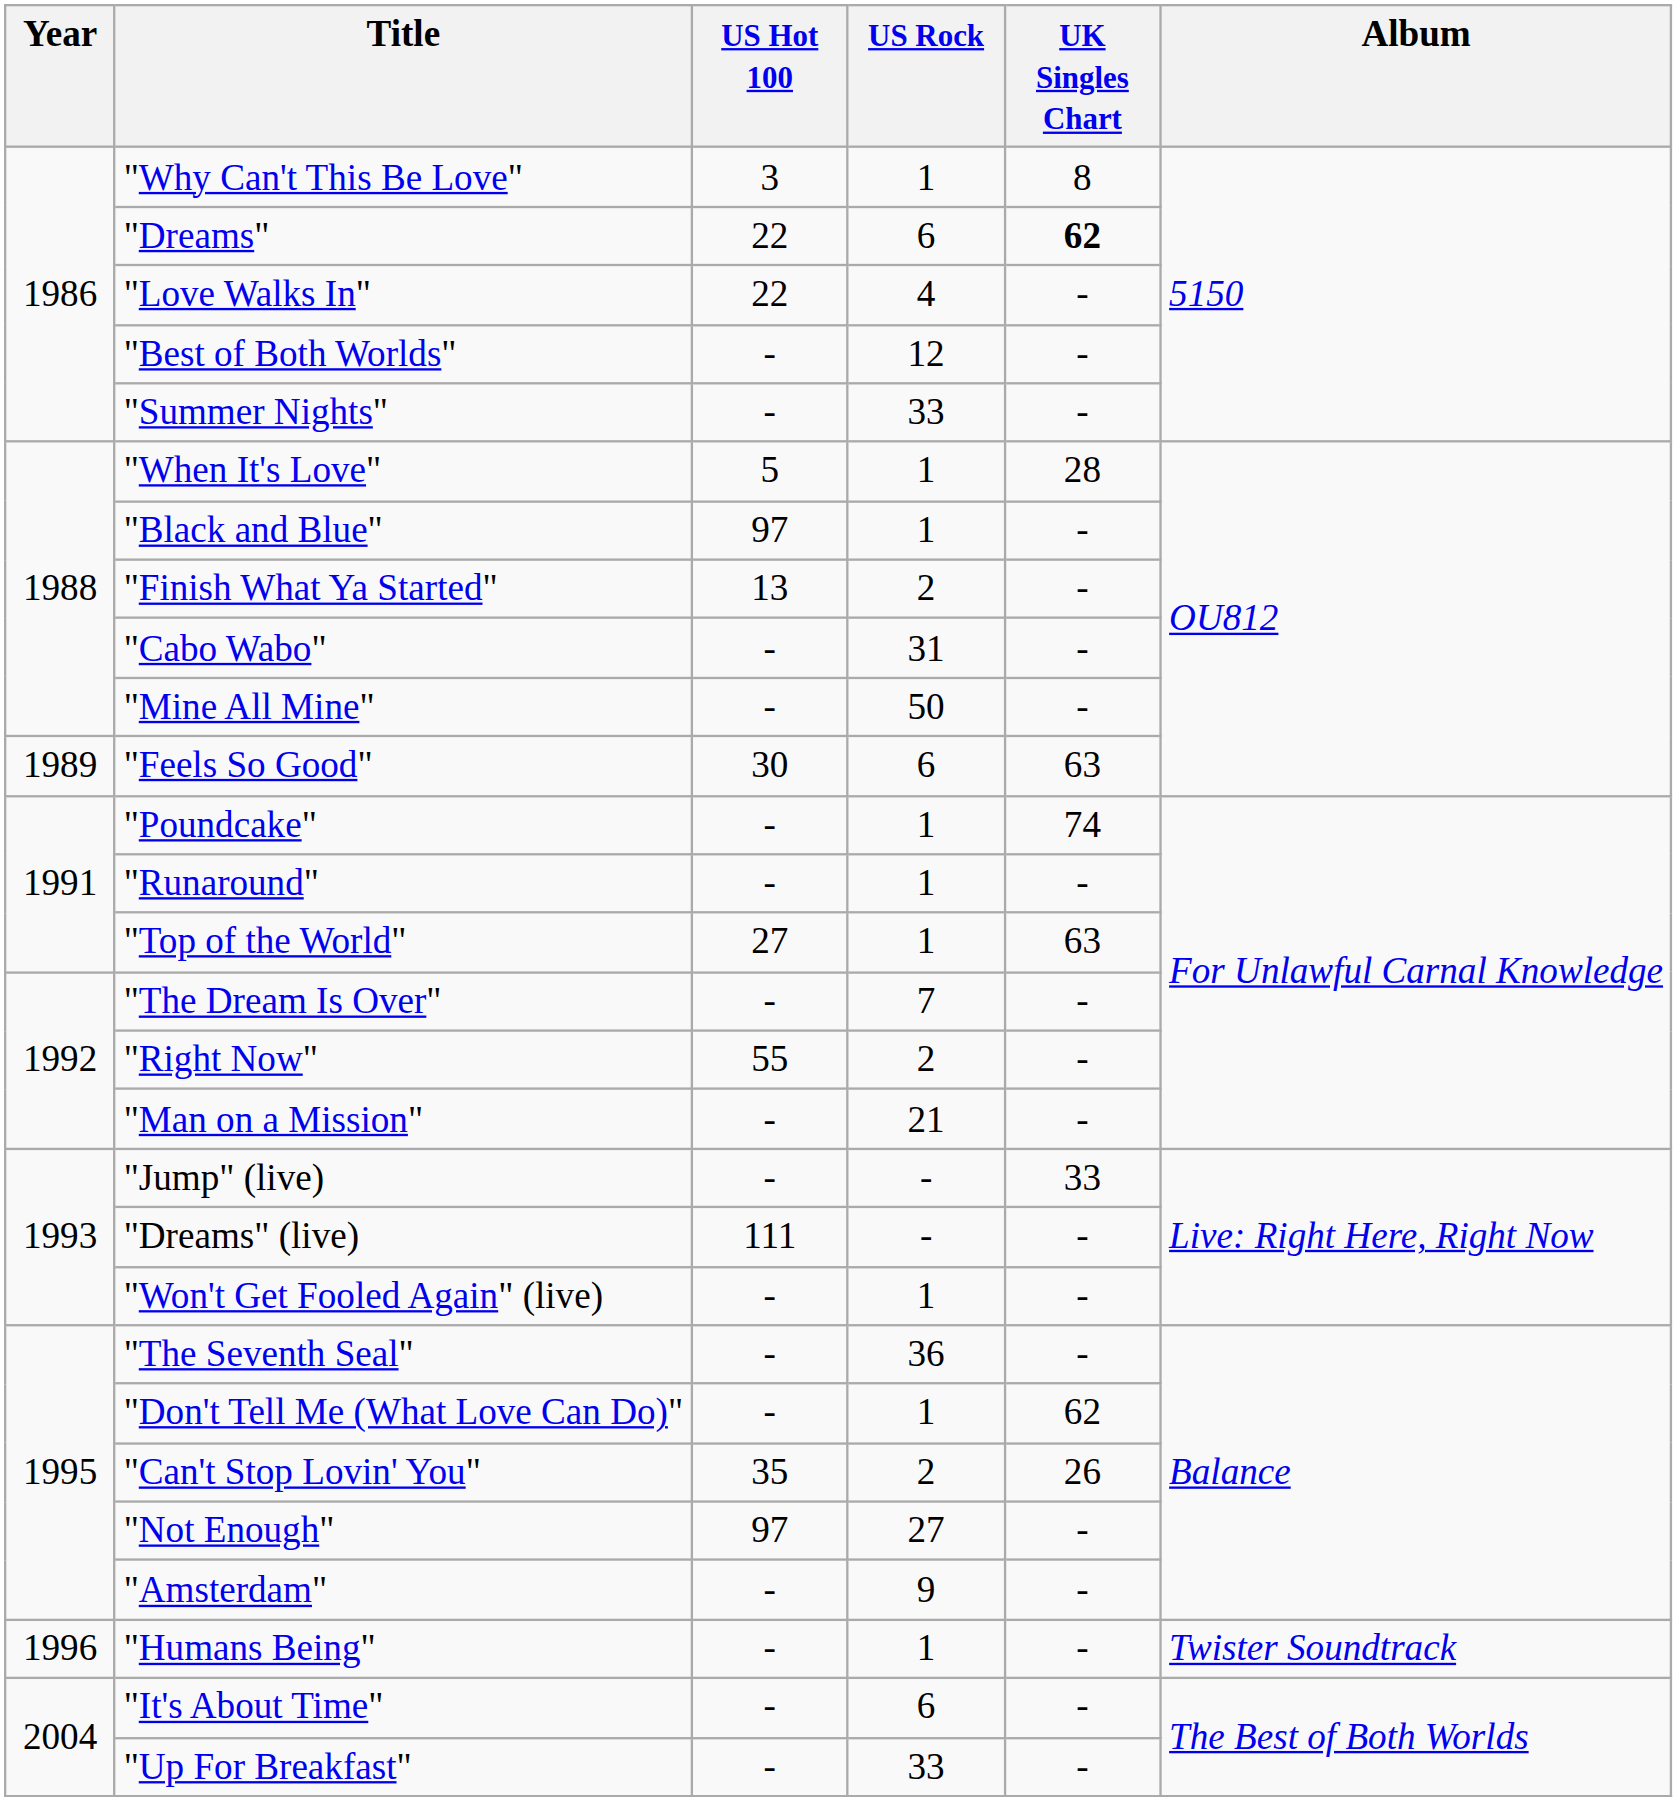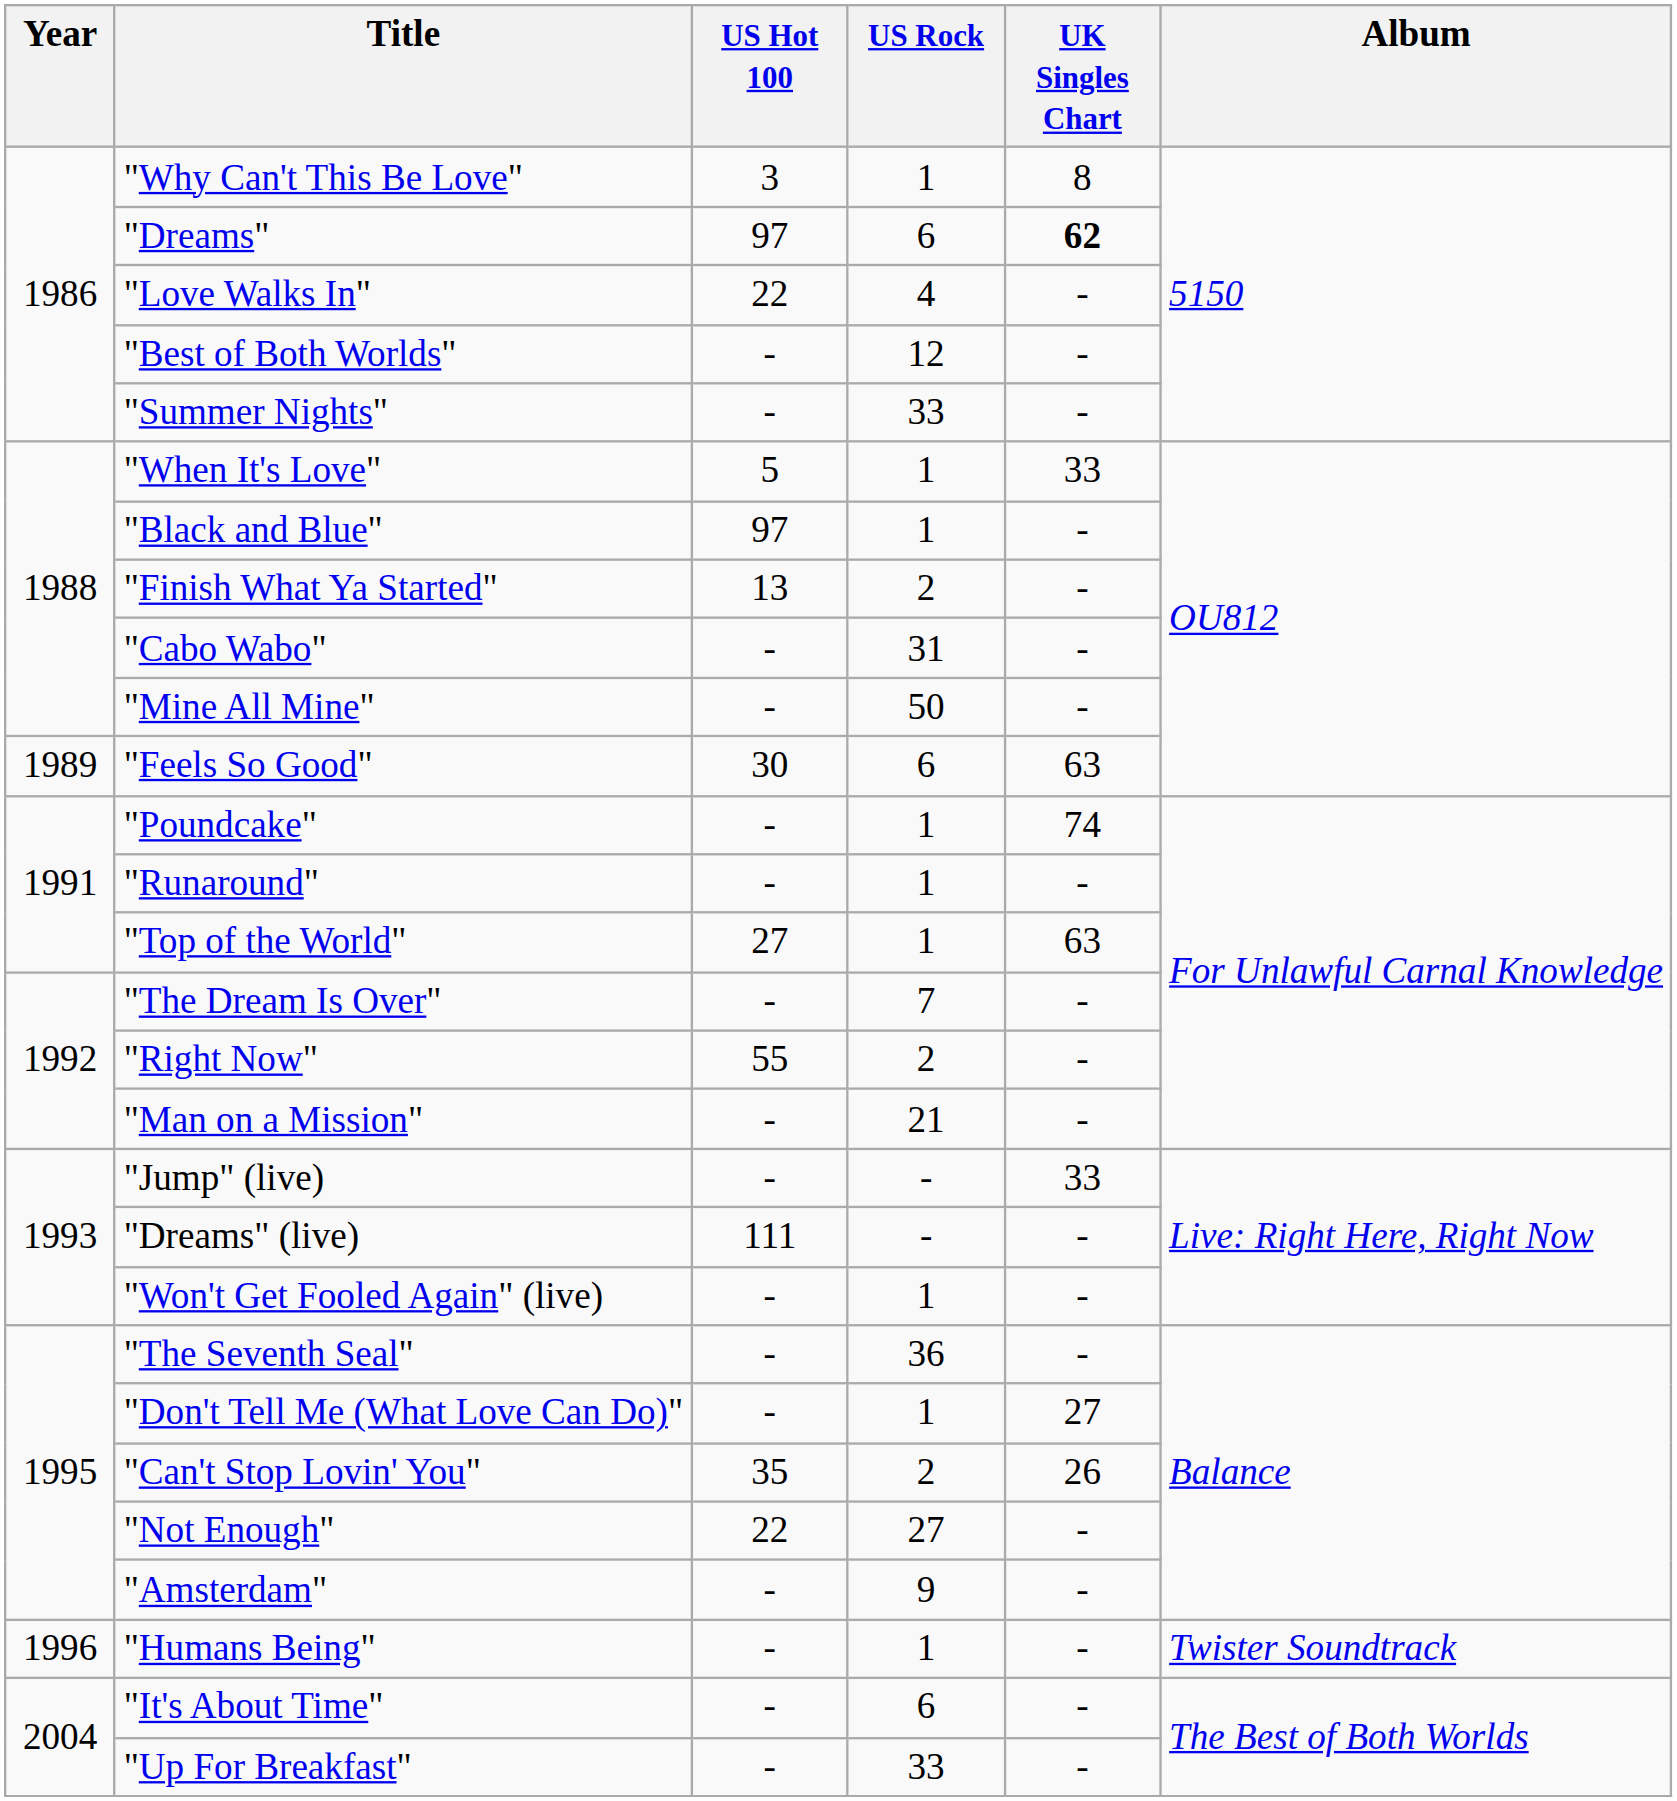"Dreams" | US Hot 100: 22 -> 97
"When It's Love" | UK Singles Chart: 28 -> 33
"Don't Tell Me (What Love Can Do)" | UK Singles Chart: 62 -> 27
"Not Enough" | US Hot 100: 97 -> 22
